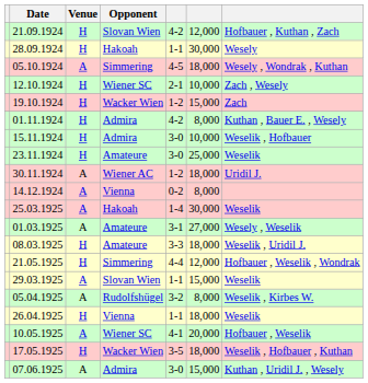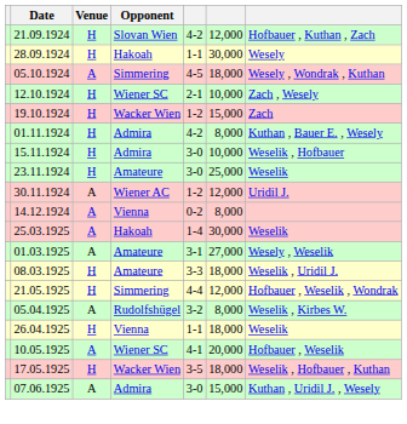30.11.1924 | column 6: 18,000 -> 12,000
- row: 29.03.1925 | A | Slovan Wien | 1-1 | 15,000 | Weselik
